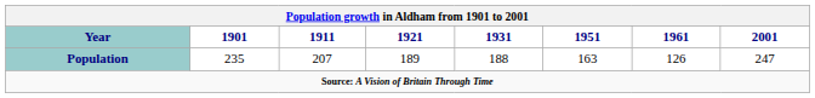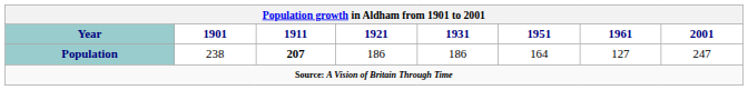Population | 1901: 235 -> 238
Population | 1911: normal -> bold
Population | 1921: 189 -> 186
Population | 1931: 188 -> 186
Population | 1951: 163 -> 164
Population | 1961: 126 -> 127
